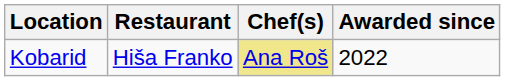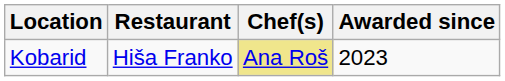Kobarid | Awarded since: 2022 -> 2023
